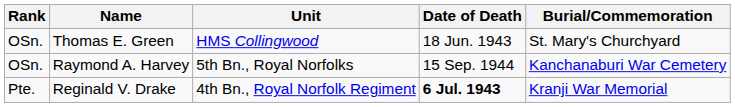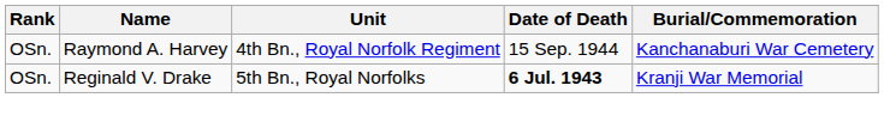- row: OSn. | Thomas E. Green | HMS Collingwood | 18 Jun. 1943 | St. Mary's Churchyard
Raymond A. Harvey | Unit: 5th Bn., Royal Norfolks -> 4th Bn., Royal Norfolk Regiment
Reginald V. Drake | Rank: Pte. -> OSn.
Reginald V. Drake | Unit: 4th Bn., Royal Norfolk Regiment -> 5th Bn., Royal Norfolks
